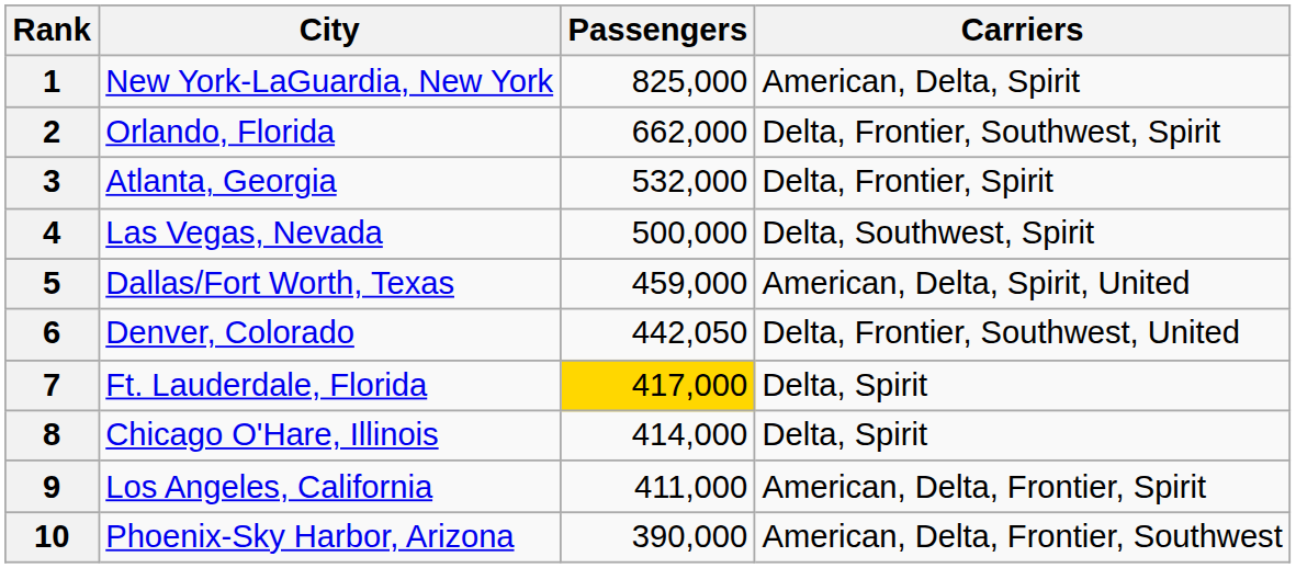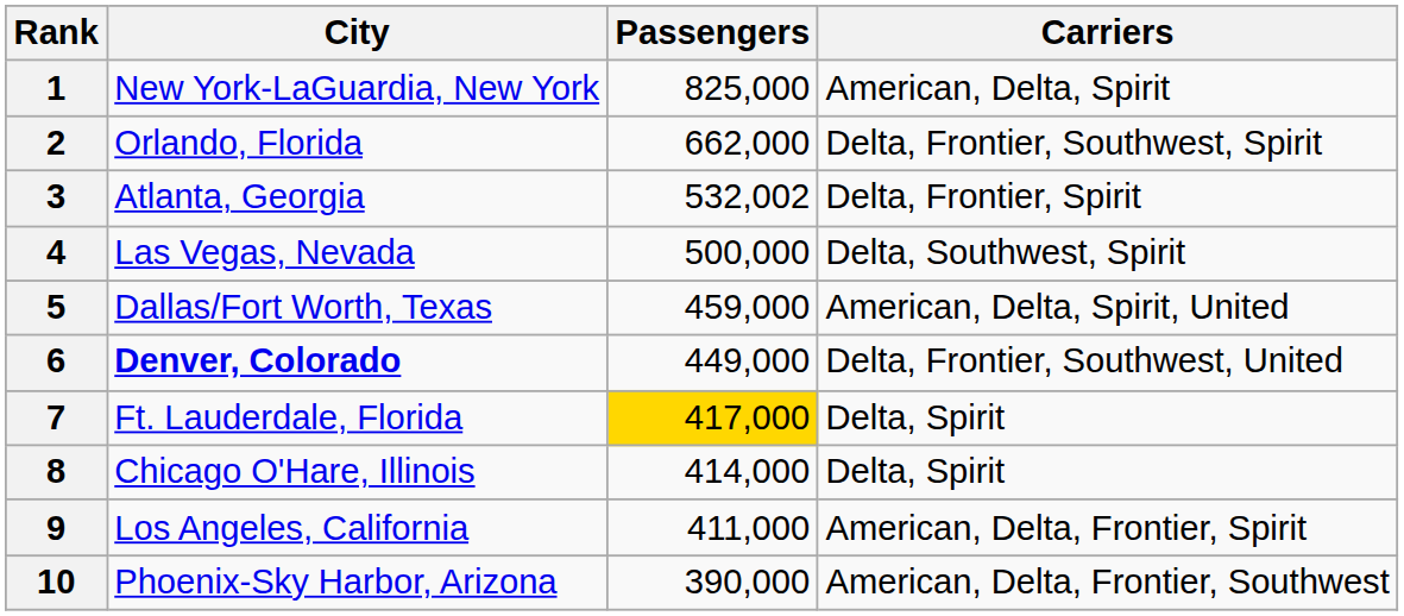3 | Passengers: 532,000 -> 532,002
6 | City: normal -> bold
6 | Passengers: 442,050 -> 449,000
